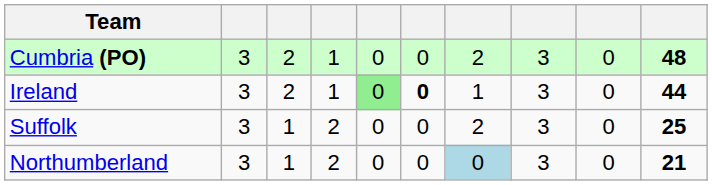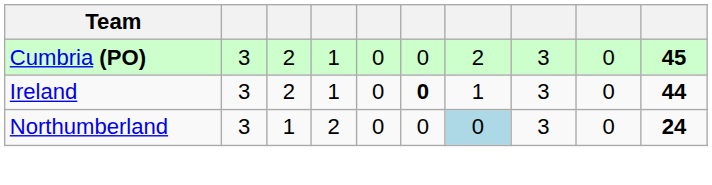Cumbria (PO) | column 10: 48 -> 45
Ireland | column 5: lightgreen background -> no background
- row: Suffolk | 3 | 1 | 2 | 0 | 0 | 2 | 3 | 0 | 25
Northumberland | column 10: 21 -> 24
